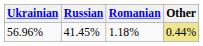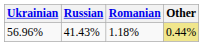56.96% | Russian: 41.45% -> 41.43%
